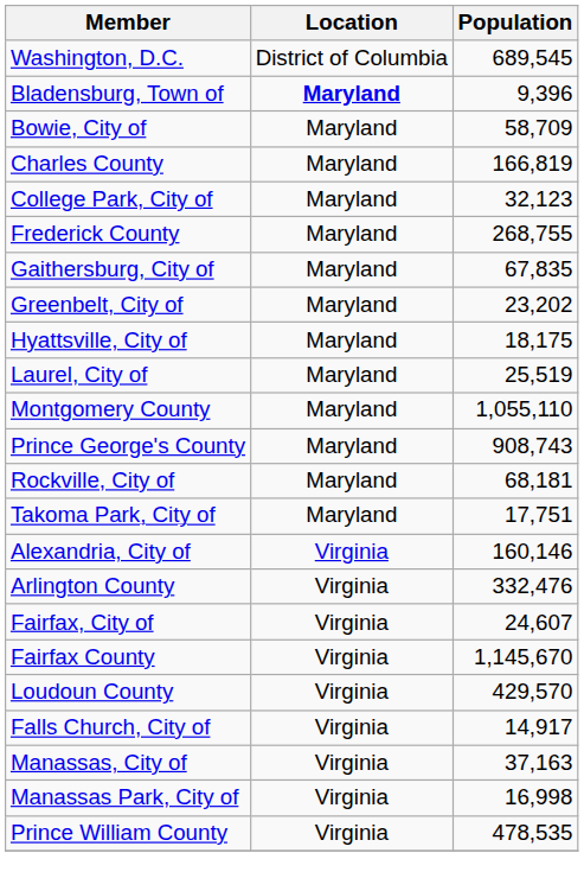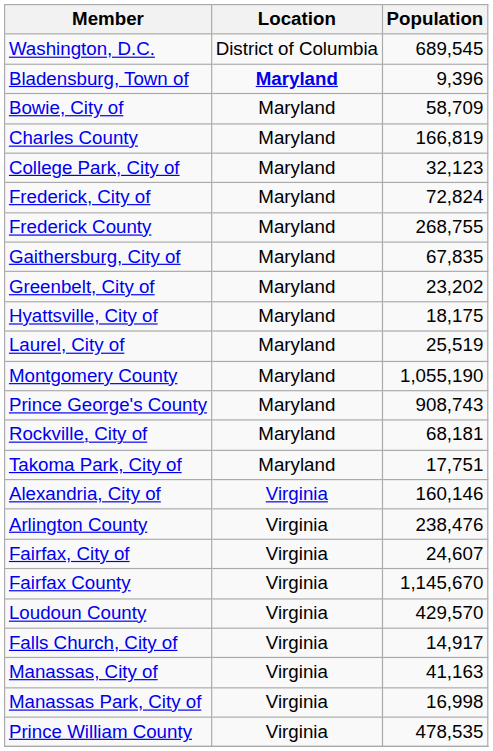+ row: Frederick, City of | Maryland | 72,824
Montgomery County | Population: 1,055,110 -> 1,055,190
Arlington County | Population: 332,476 -> 238,476
Manassas, City of | Population: 37,163 -> 41,163
